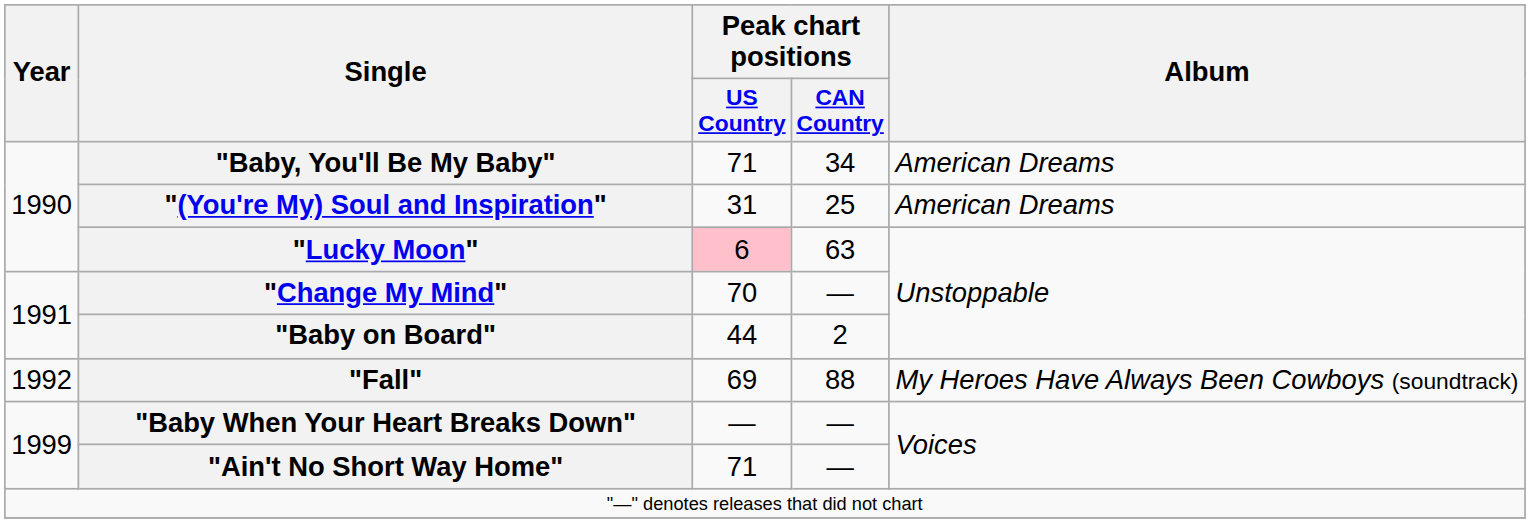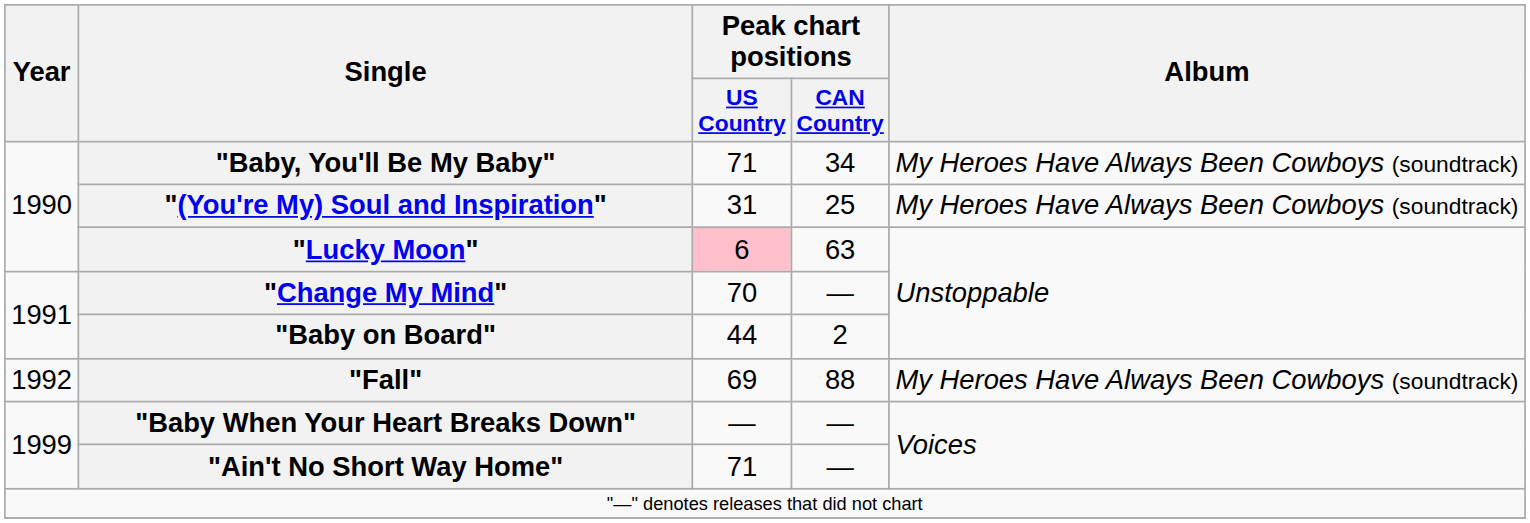"Baby, You'll Be My Baby" | Album: American Dreams -> My Heroes Have Always Been Cowboys (soundtrack)
"(You're My) Soul and Inspiration" | Album: American Dreams -> My Heroes Have Always Been Cowboys (soundtrack)
